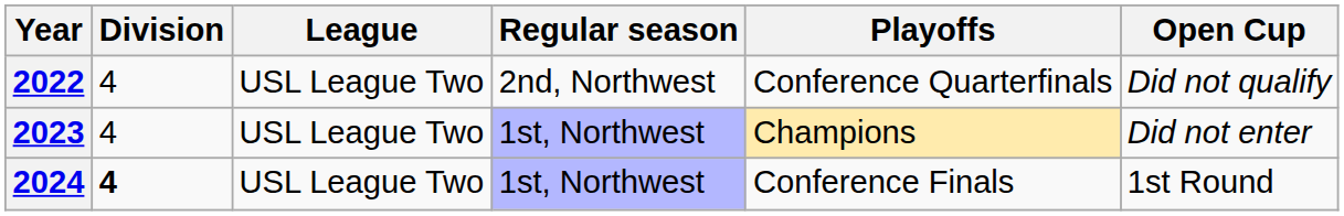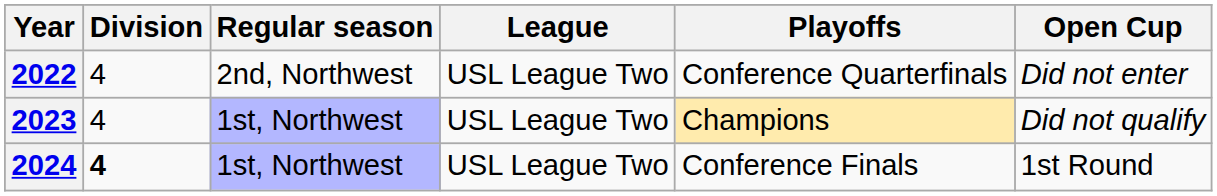columns swapped: League <-> Regular season
2022 | Open Cup: Did not qualify -> Did not enter
2023 | Open Cup: Did not enter -> Did not qualify
